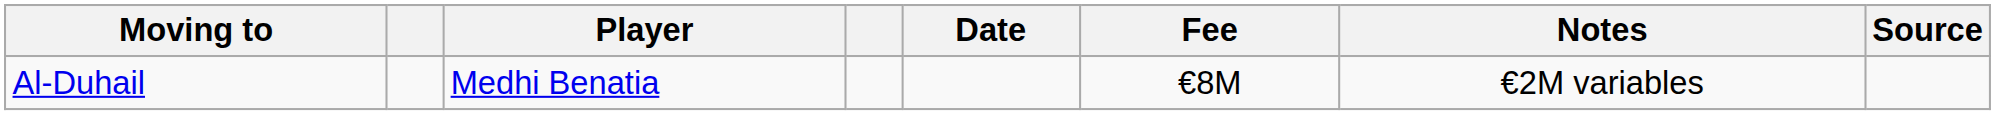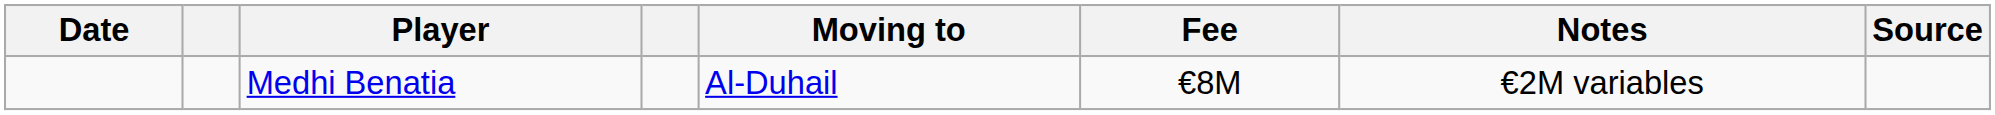columns swapped: Date <-> Moving to
